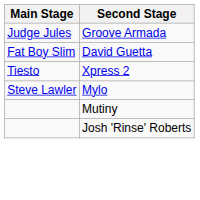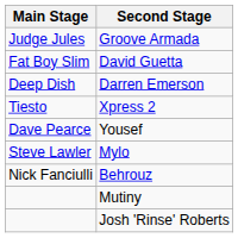+ row: Deep Dish | Darren Emerson
+ row: Dave Pearce | Yousef
+ row: Nick Fanciulli | Behrouz
